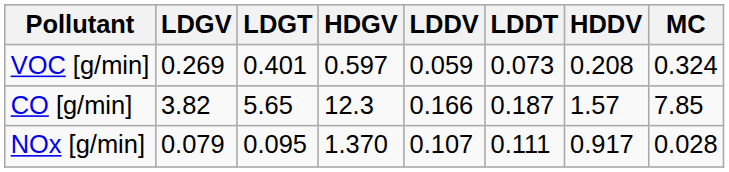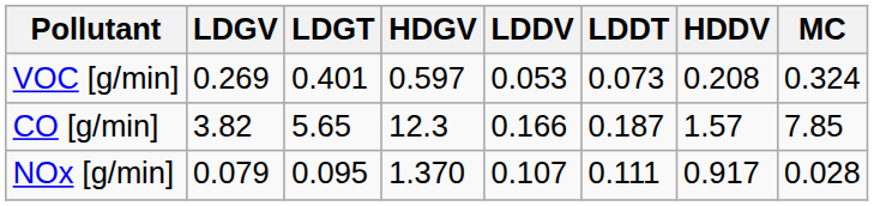VOC [g/min] | LDDV: 0.059 -> 0.053
